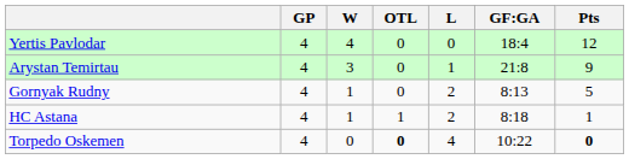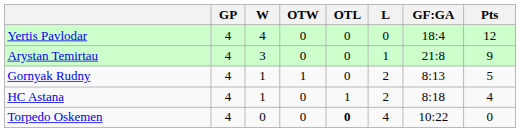+ column: OTW | 0 | 0 | 1 | 0 | 0
HC Astana | Pts: 1 -> 4
Torpedo Oskemen | Pts: bold -> normal
